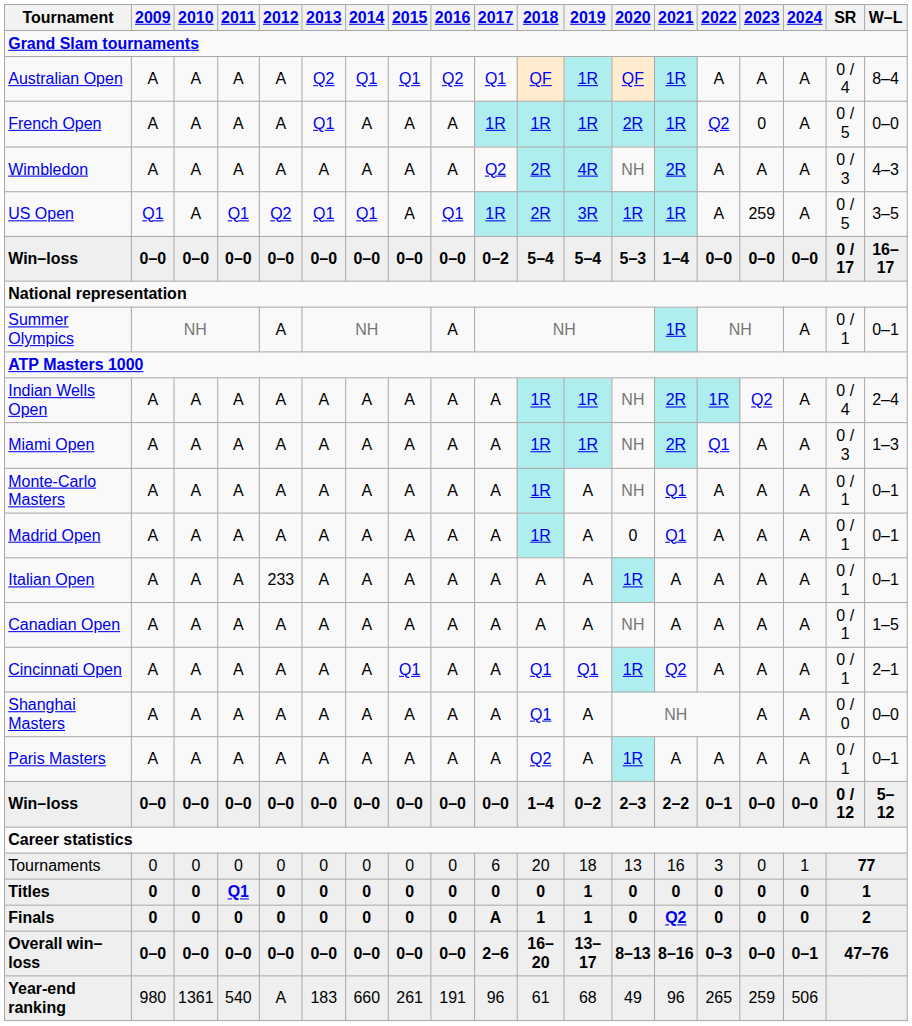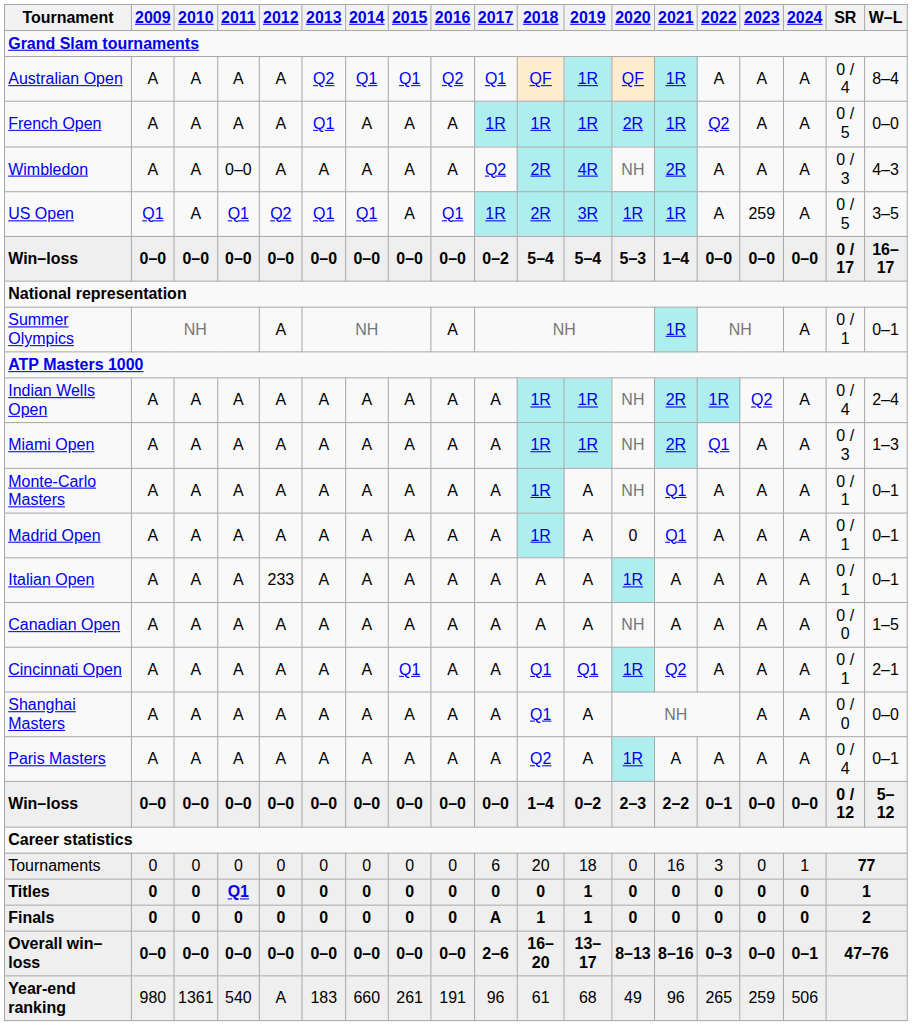French Open | 2023: 0 -> A
Wimbledon | 2011: A -> 0–0
Canadian Open | SR: 0 / 1 -> 0 / 0
Paris Masters | SR: 0 / 1 -> 0 / 4
Tournaments | 2020: 13 -> 0
Finals | 2021: Q2 -> 0
